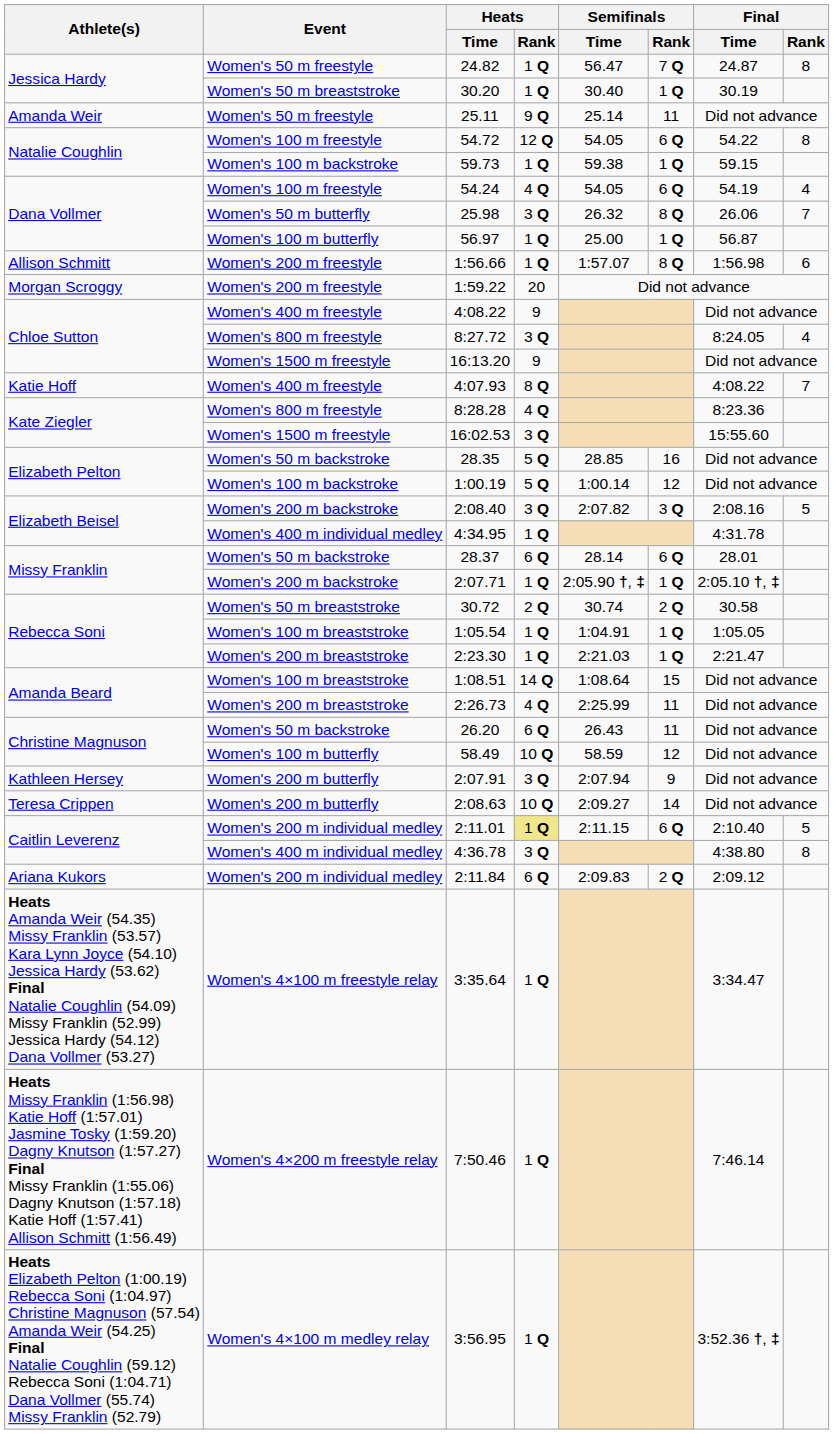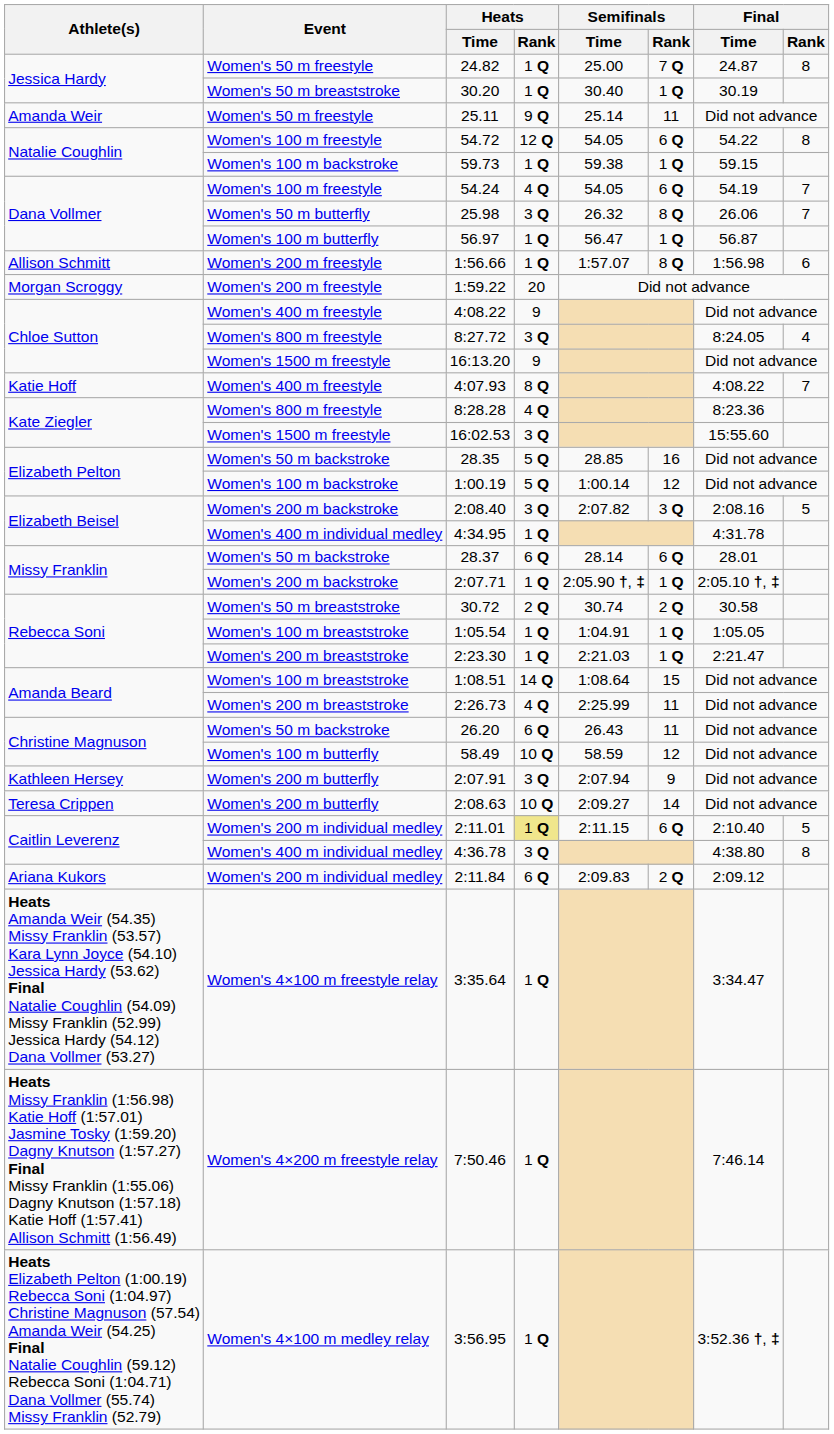24.82 | Semifinals / Time: 56.47 -> 25.00
54.24 | Final / Rank: 4 -> 7
56.97 | Semifinals / Time: 25.00 -> 56.47
